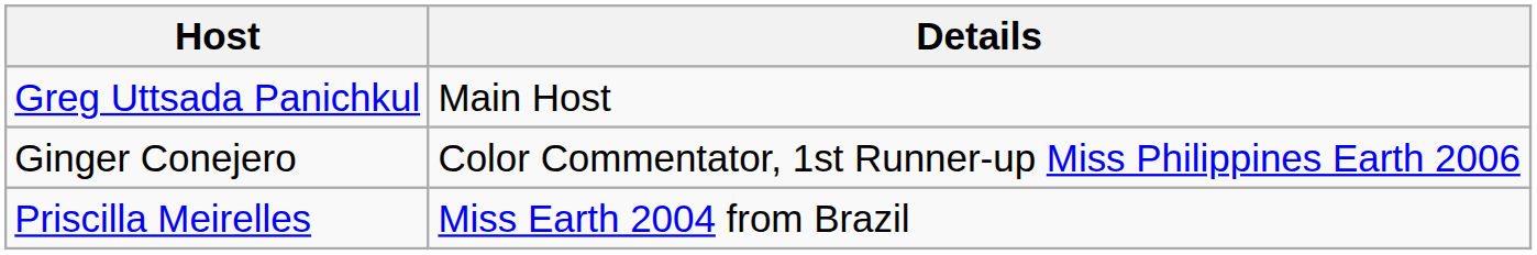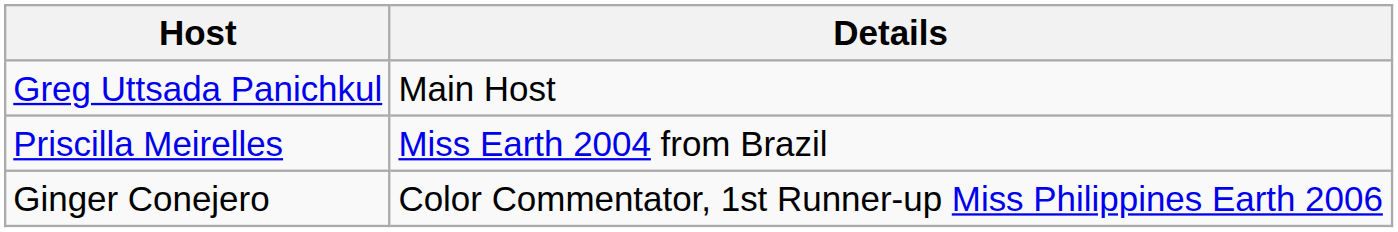rows swapped: Priscilla Meirelles <-> Ginger Conejero
